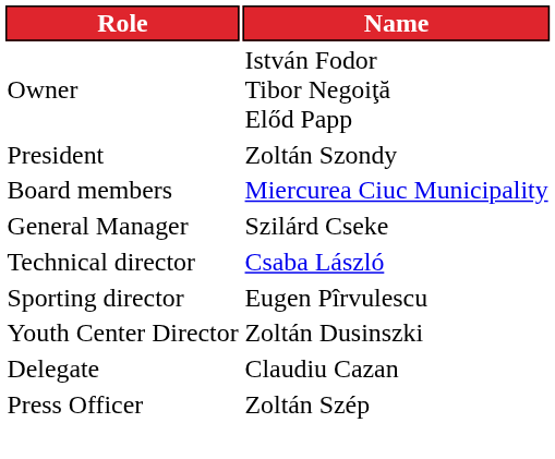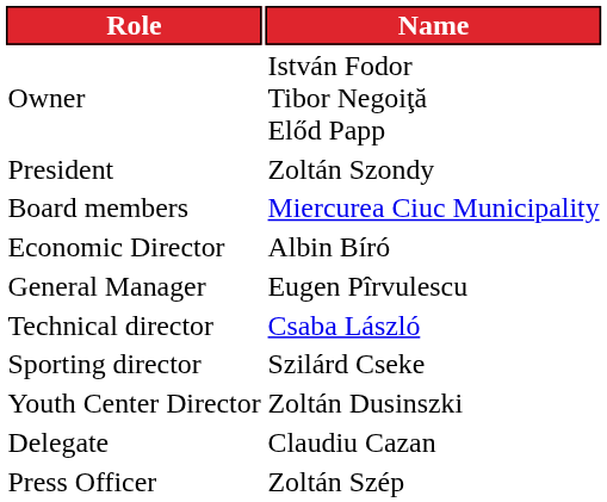+ row: Economic Director | Albin Bíró
General Manager | Name: Szilárd Cseke -> Eugen Pîrvulescu
Sporting director | Name: Eugen Pîrvulescu -> Szilárd Cseke
